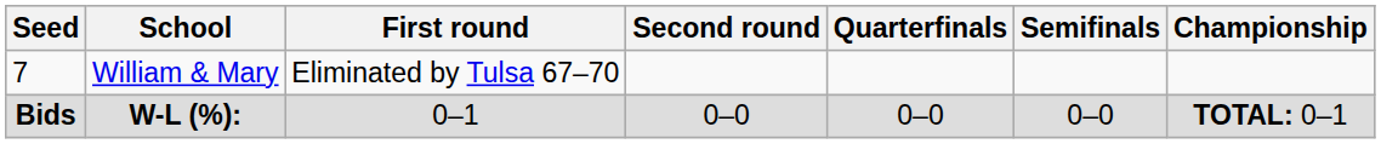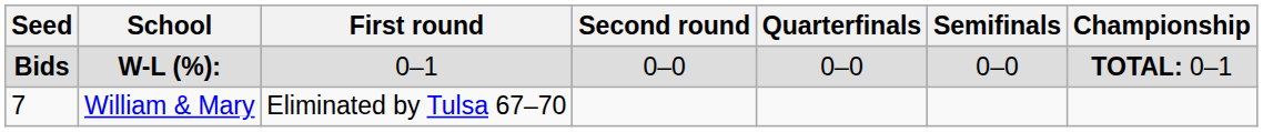rows swapped: 7 <-> Bids
